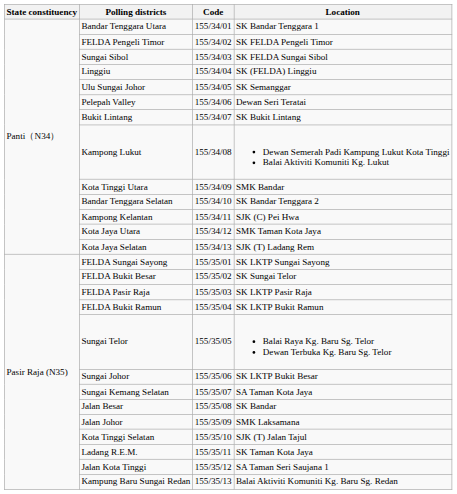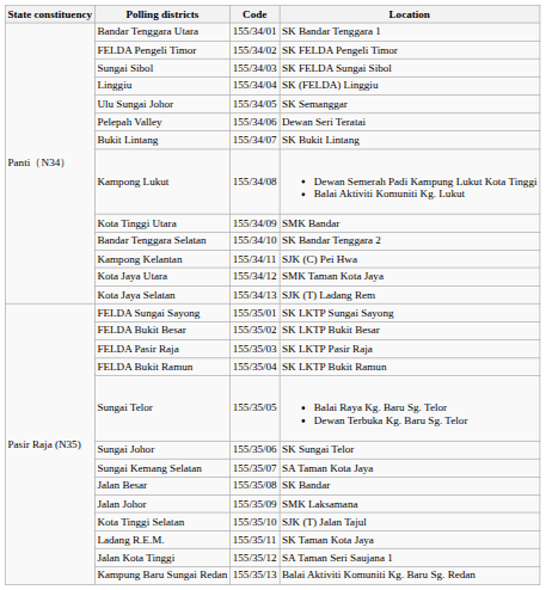FELDA Bukit Besar | Location: SK Sungai Telor -> SK LKTP Bukit Besar
Sungai Johor | Location: SK LKTP Bukit Besar -> SK Sungai Telor
